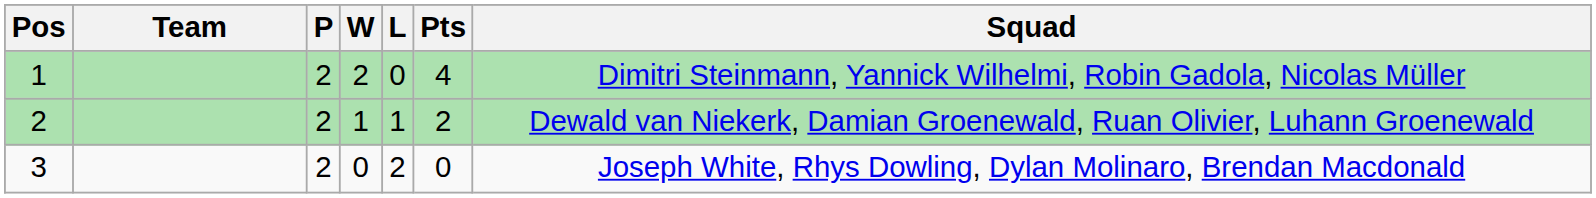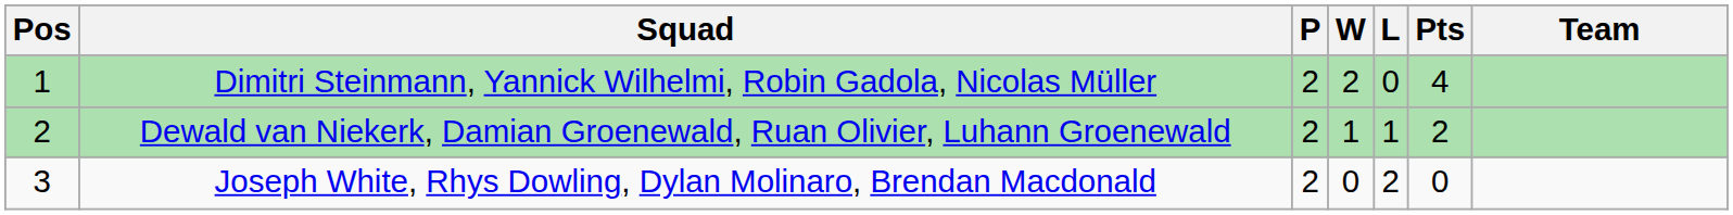columns swapped: Team <-> Squad
